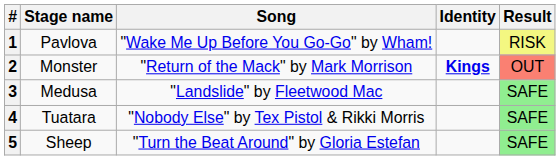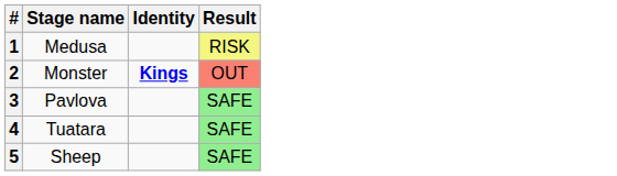- column: Song | "Wake Me Up Before You Go-Go" by Wham! | "Return of the Mack" by Mark Morrison | "Landslide" by Fleetwood Mac | "Nobody Else" by Tex Pistol & Rikki Morris | "Turn the Beat Around" by Gloria Estefan
1 | Stage name: Pavlova -> Medusa
3 | Stage name: Medusa -> Pavlova
